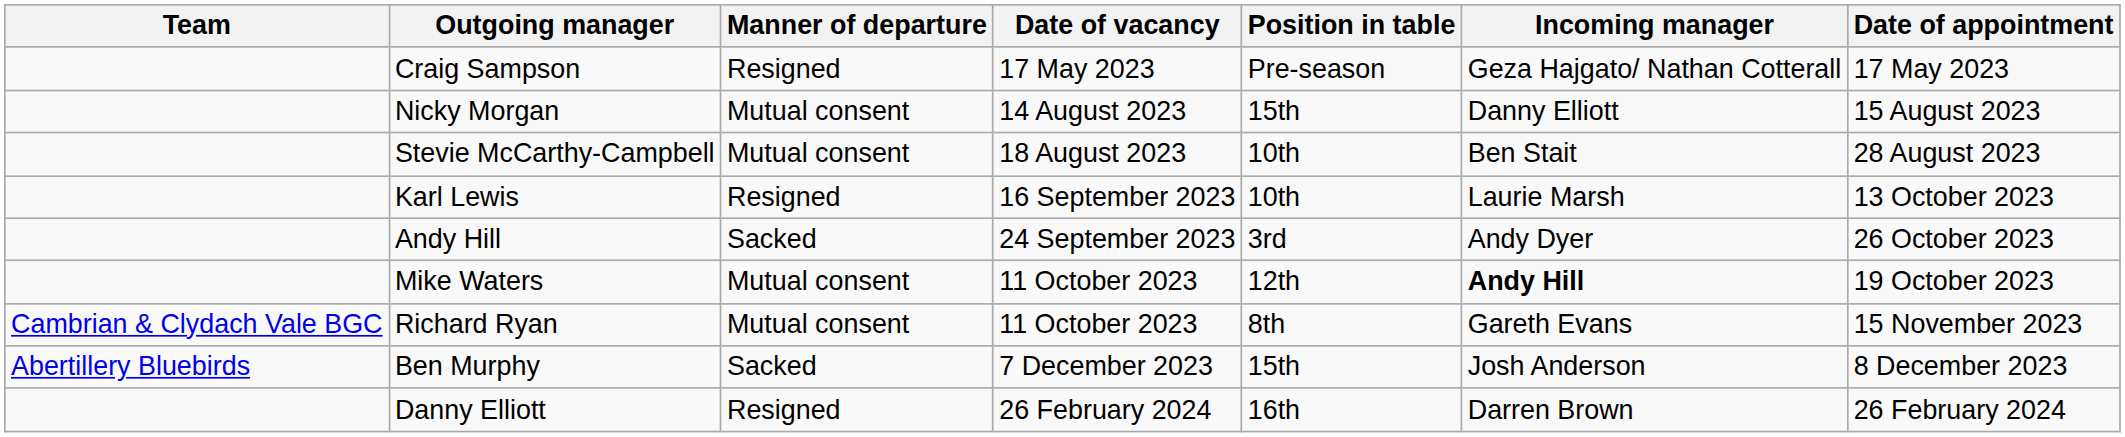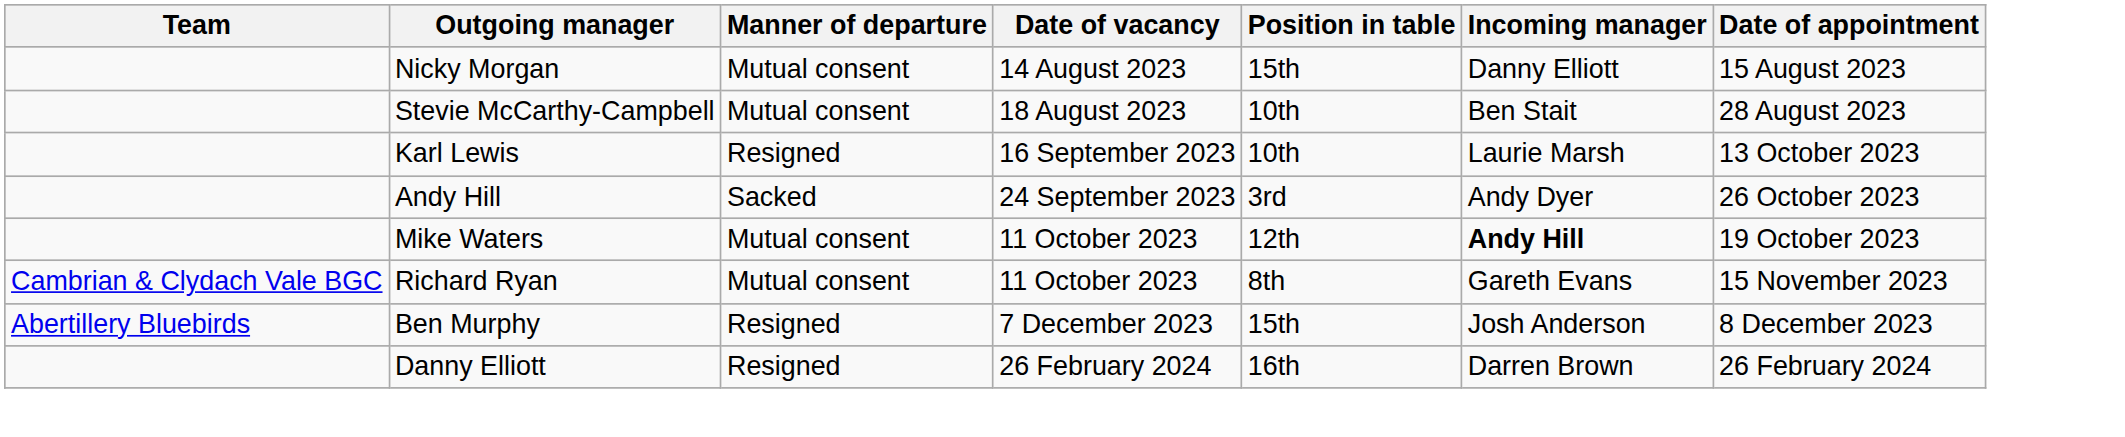- row: Craig Sampson | Resigned | 17 May 2023 | Pre-season | Geza Hajgato/ Nathan Cotterall | 17 May 2023
Ben Murphy | Manner of departure: Sacked -> Resigned
